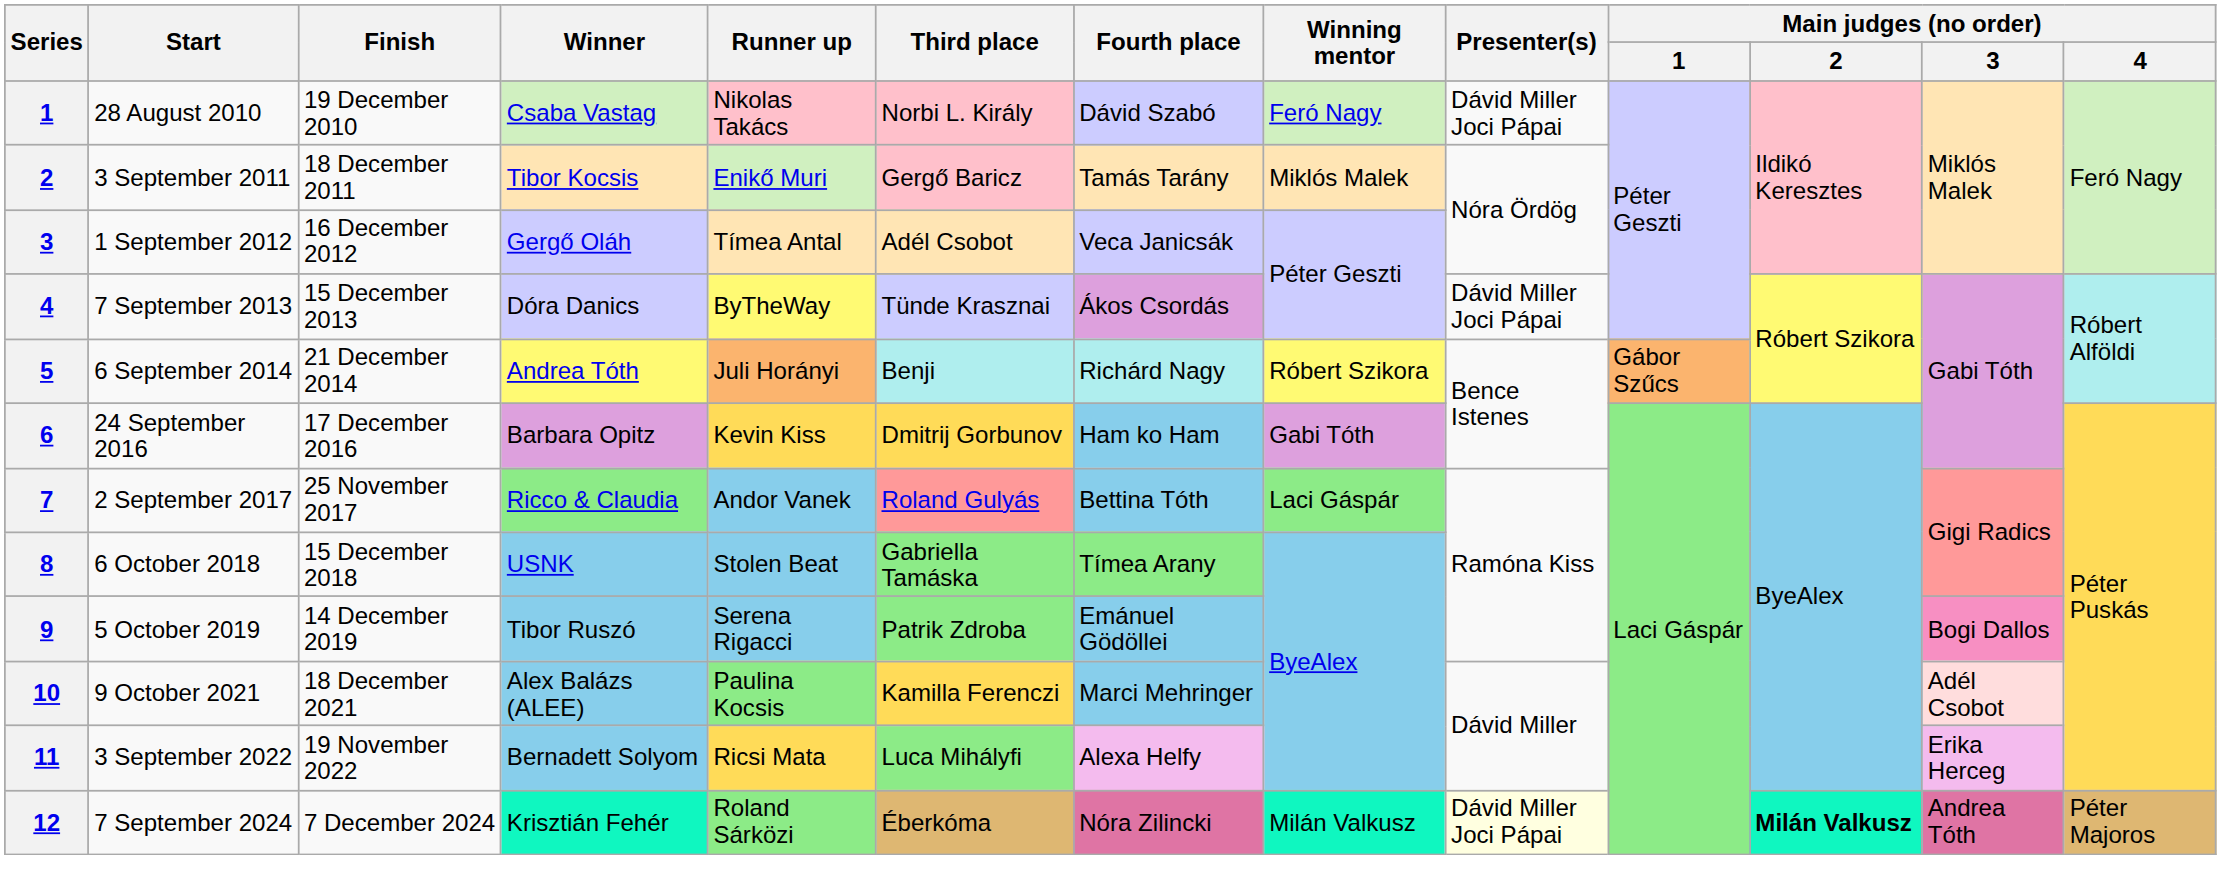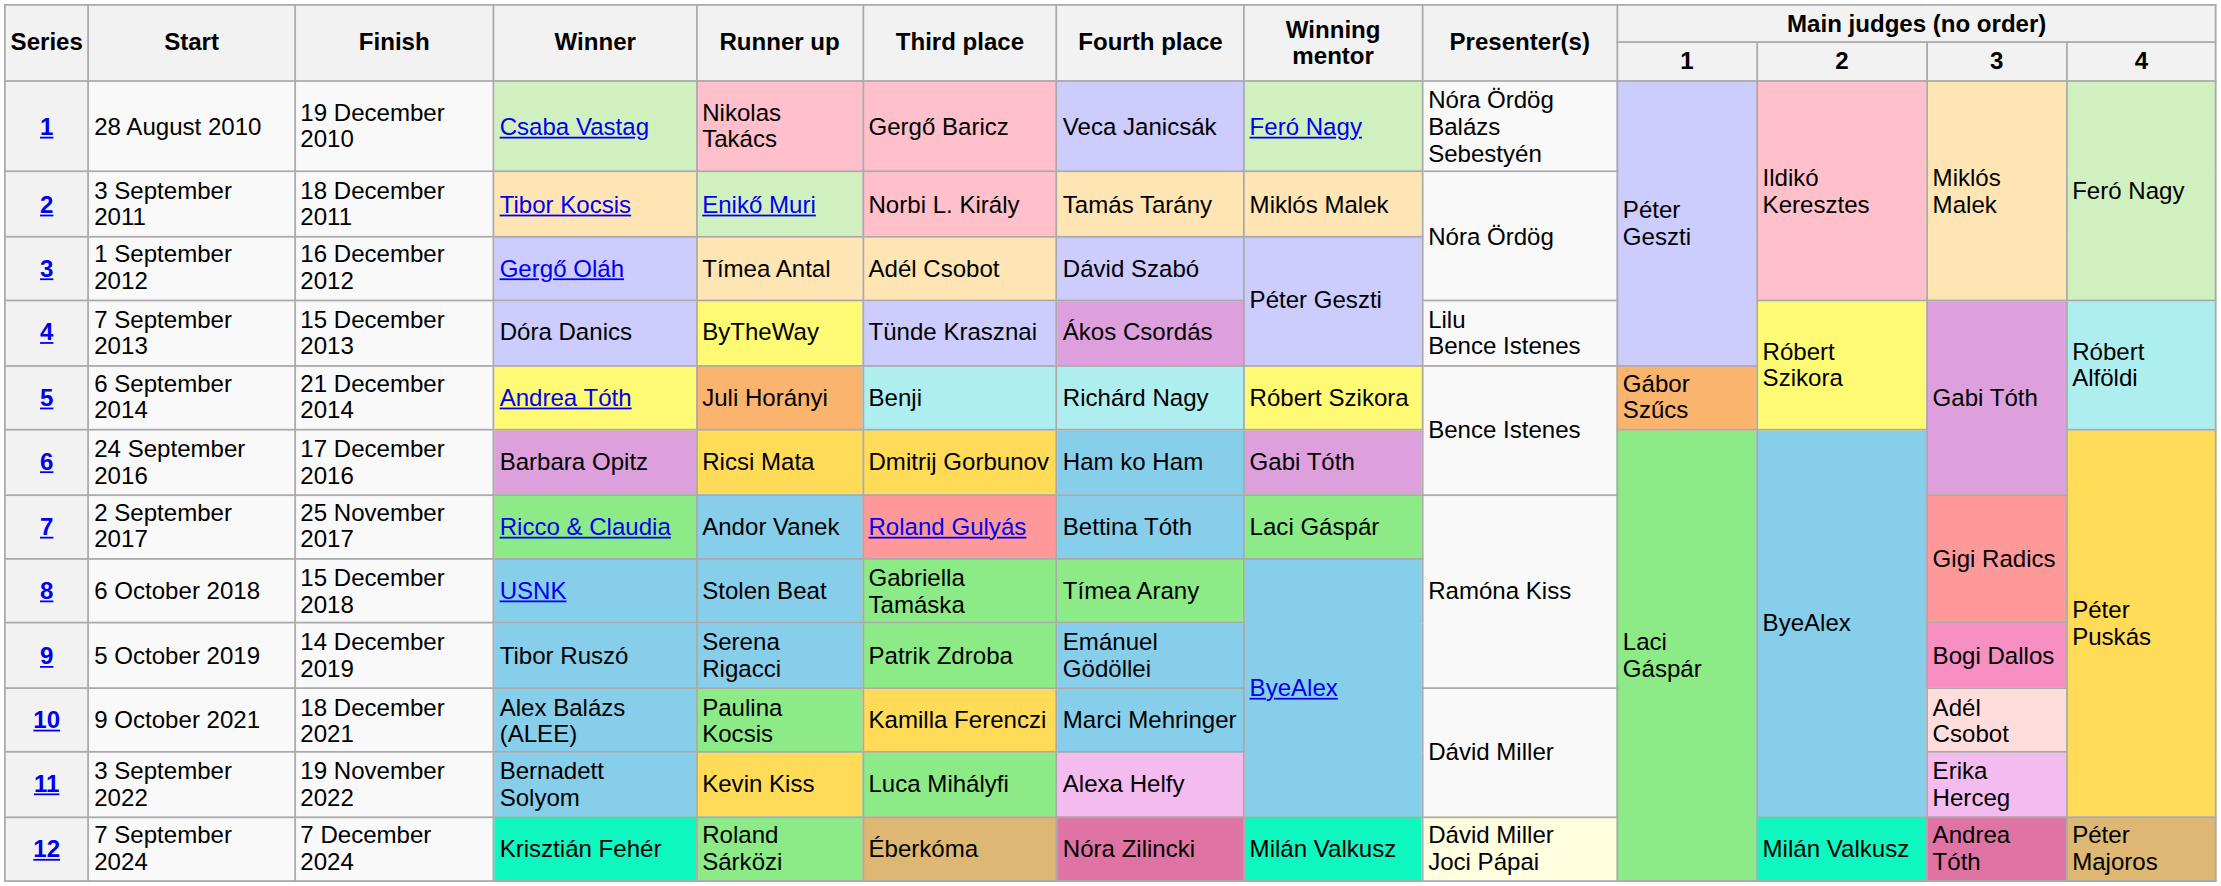28 August 2010 | Third place: Norbi L. Király -> Gergő Baricz
28 August 2010 | Fourth place: Dávid Szabó -> Veca Janicsák
28 August 2010 | Presenter(s): Dávid Miller Joci Pápai -> Nóra Ördög Balázs Sebestyén
3 September 2011 | Third place: Gergő Baricz -> Norbi L. Király
1 September 2012 | Fourth place: Veca Janicsák -> Dávid Szabó
7 September 2013 | Presenter(s): Dávid Miller Joci Pápai -> Lilu Bence Istenes
24 September 2016 | Runner up: Kevin Kiss -> Ricsi Mata
3 September 2022 | Runner up: Ricsi Mata -> Kevin Kiss
7 September 2024 | Main judges (no order) / 2: bold -> normal
